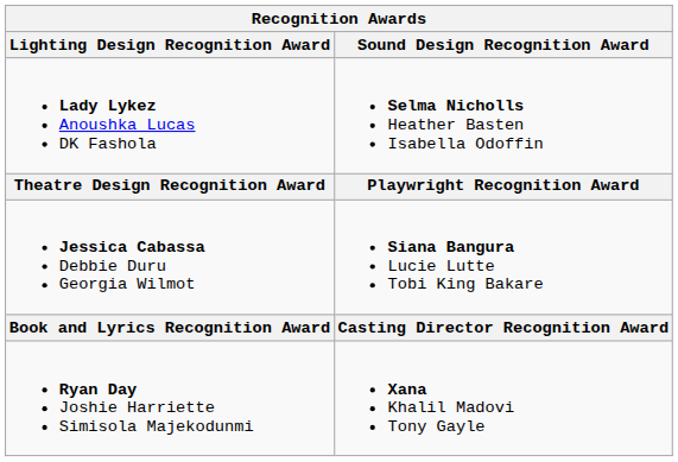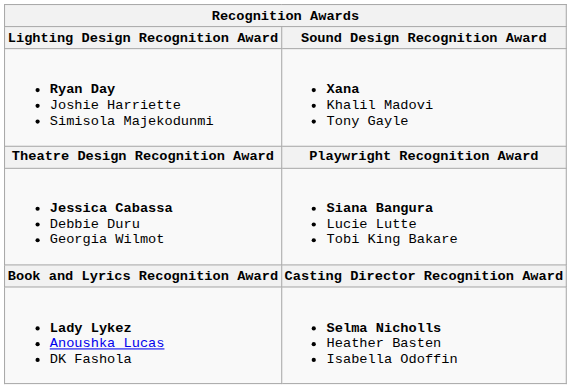rows swapped: Ryan Day Joshie Harriette Simisola Majekodunmi <-> Lady Lykez Anoushka Lucas DK Fashola
